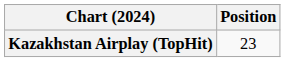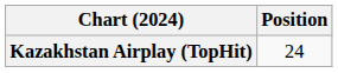Kazakhstan Airplay (TopHit) | Position: 23 -> 24
